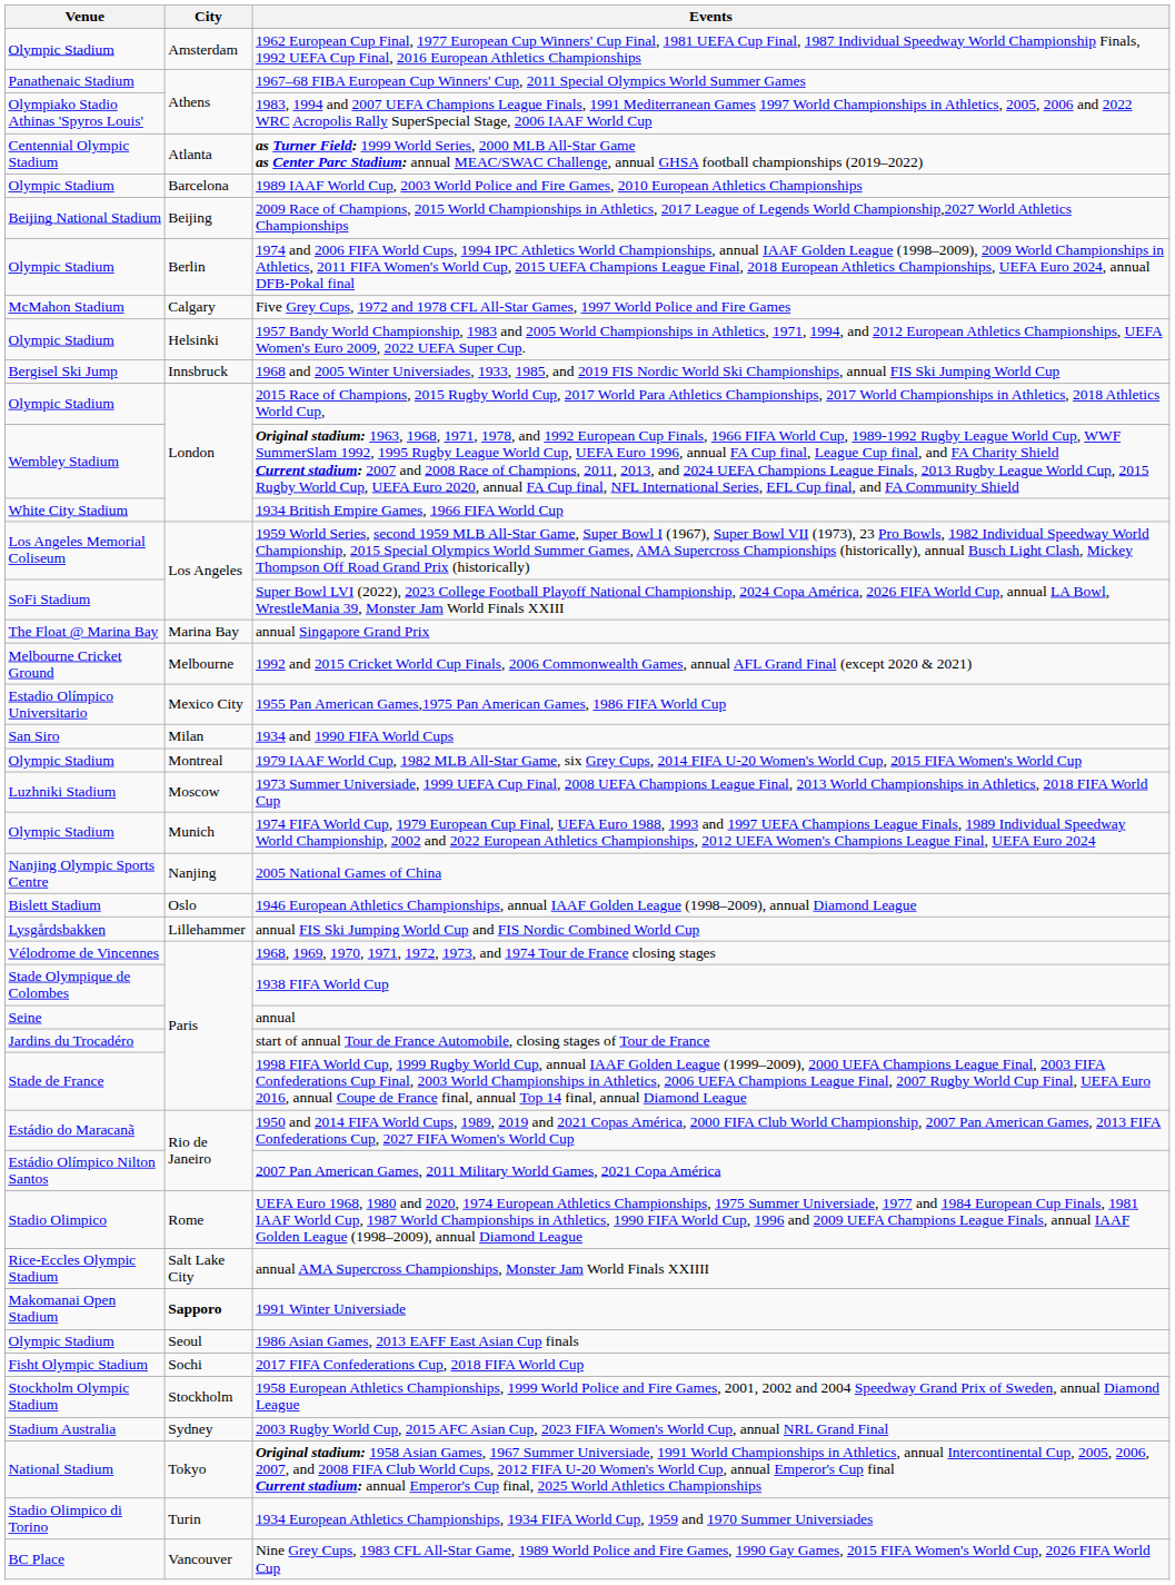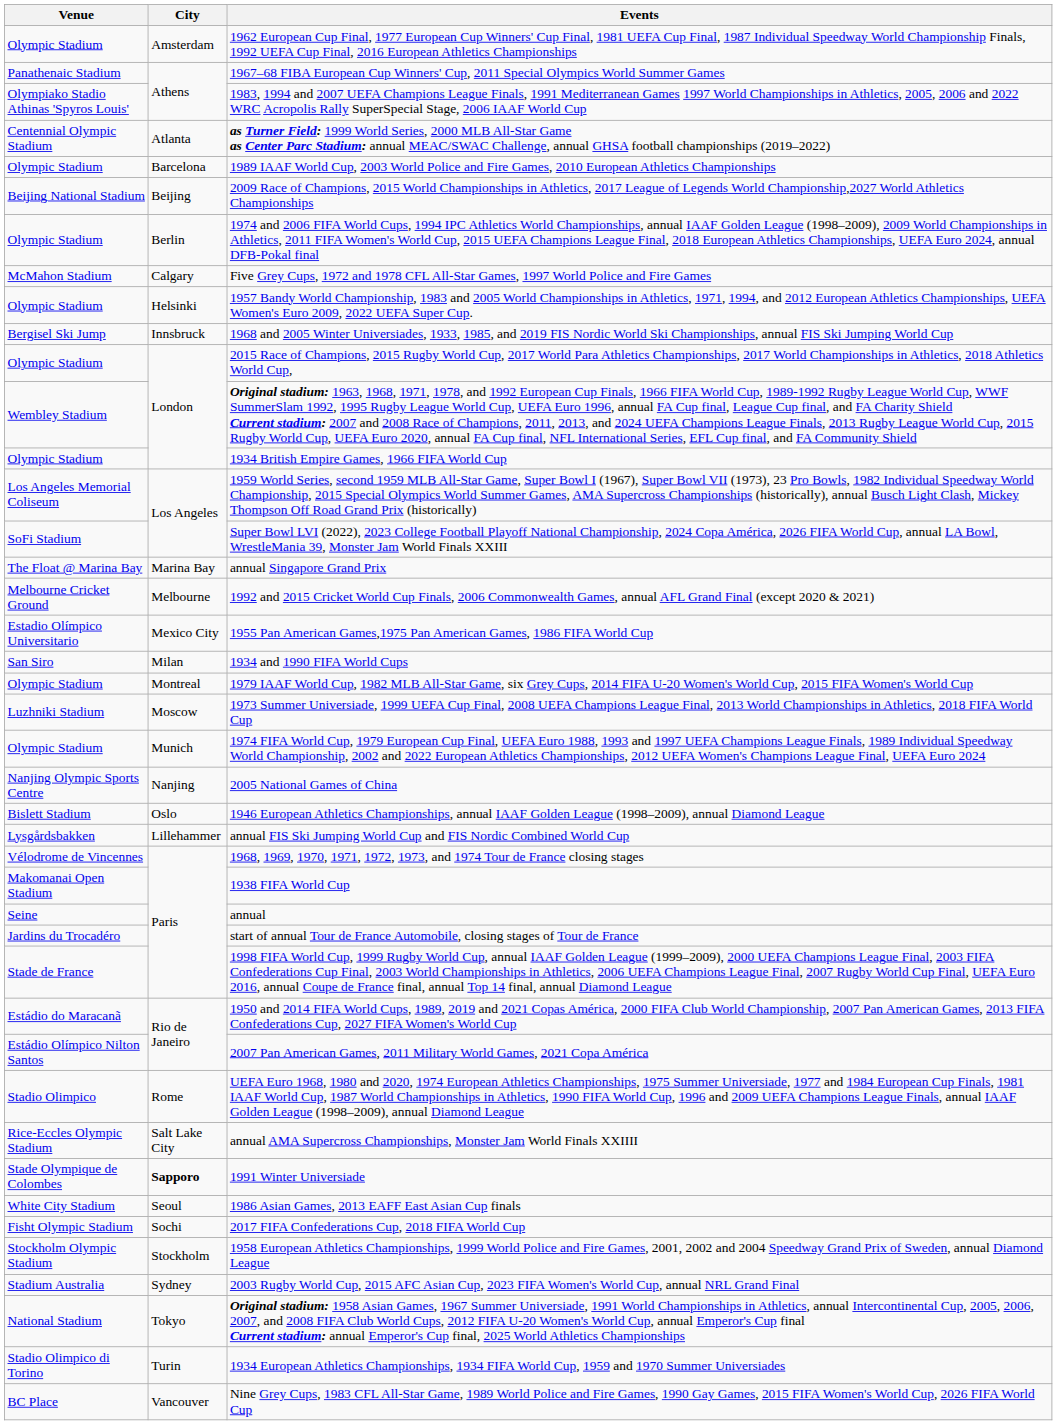1934 British Empire Games, 1966 FIFA World Cup | Venue: White City Stadium -> Olympic Stadium
1938 FIFA World Cup | Venue: Stade Olympique de Colombes -> Makomanai Open Stadium
1991 Winter Universiade | Venue: Makomanai Open Stadium -> Stade Olympique de Colombes
1986 Asian Games, 2013 EAFF East Asian Cup finals | Venue: Olympic Stadium -> White City Stadium
